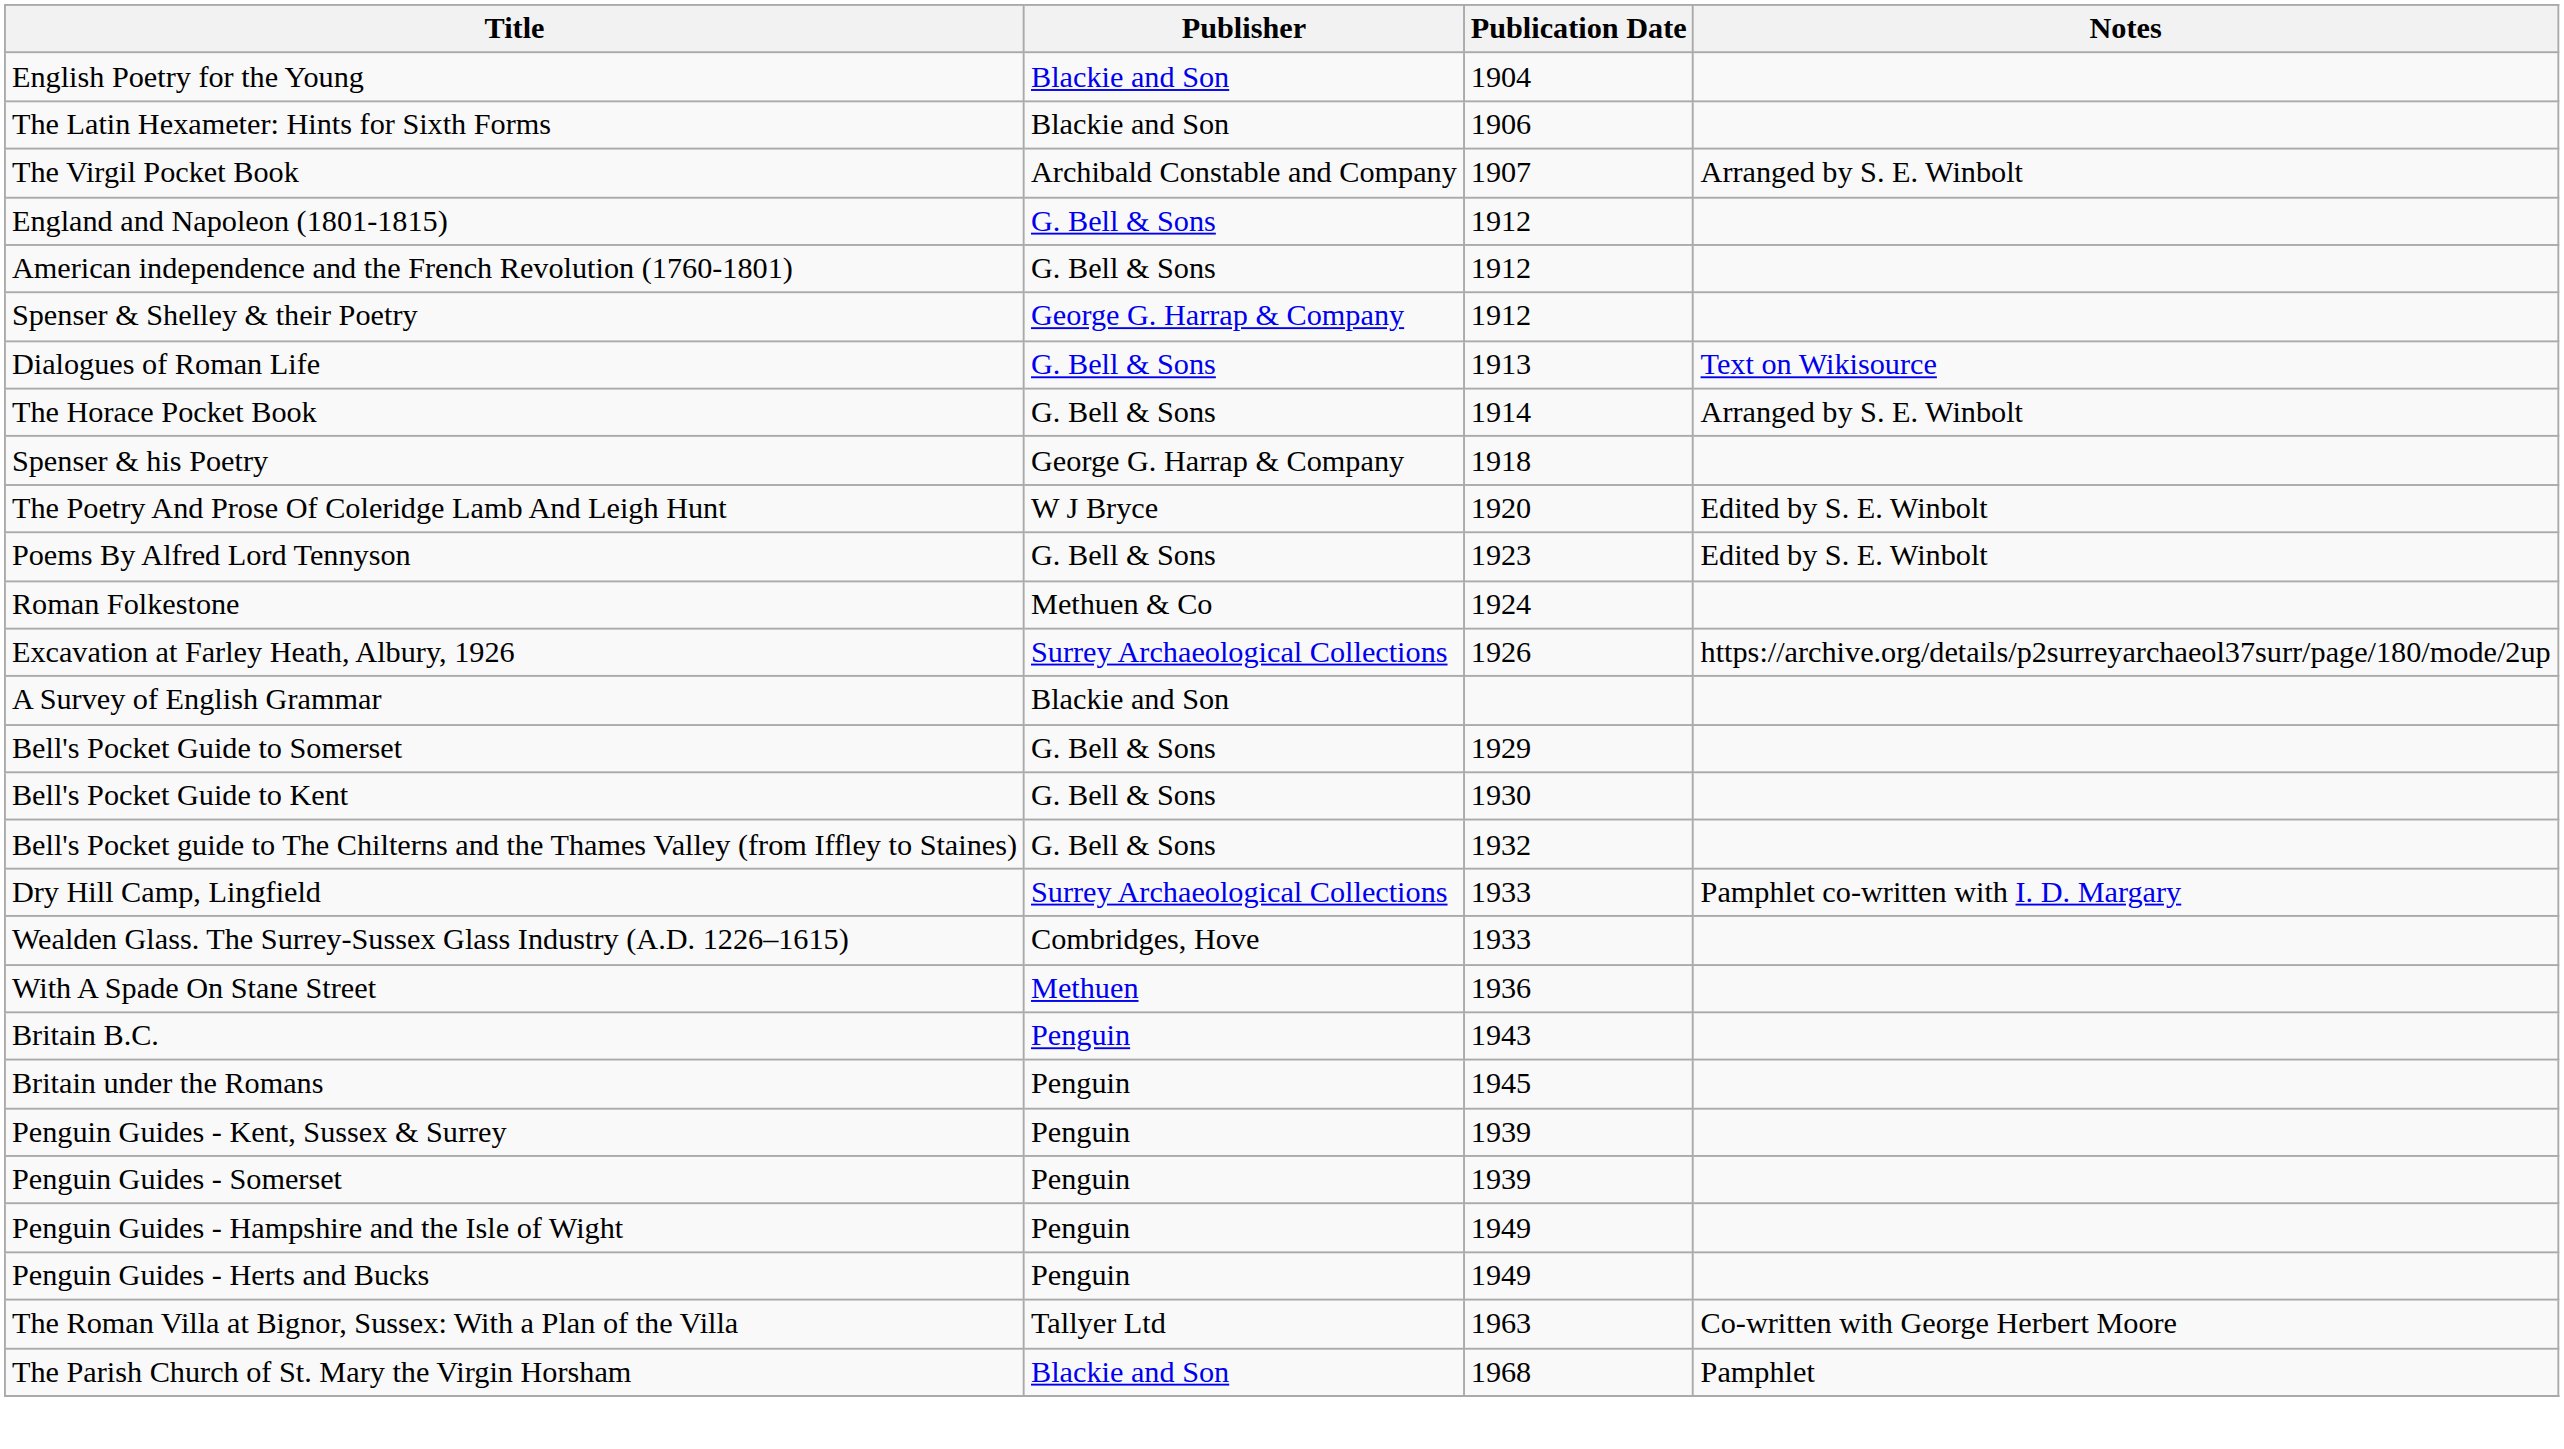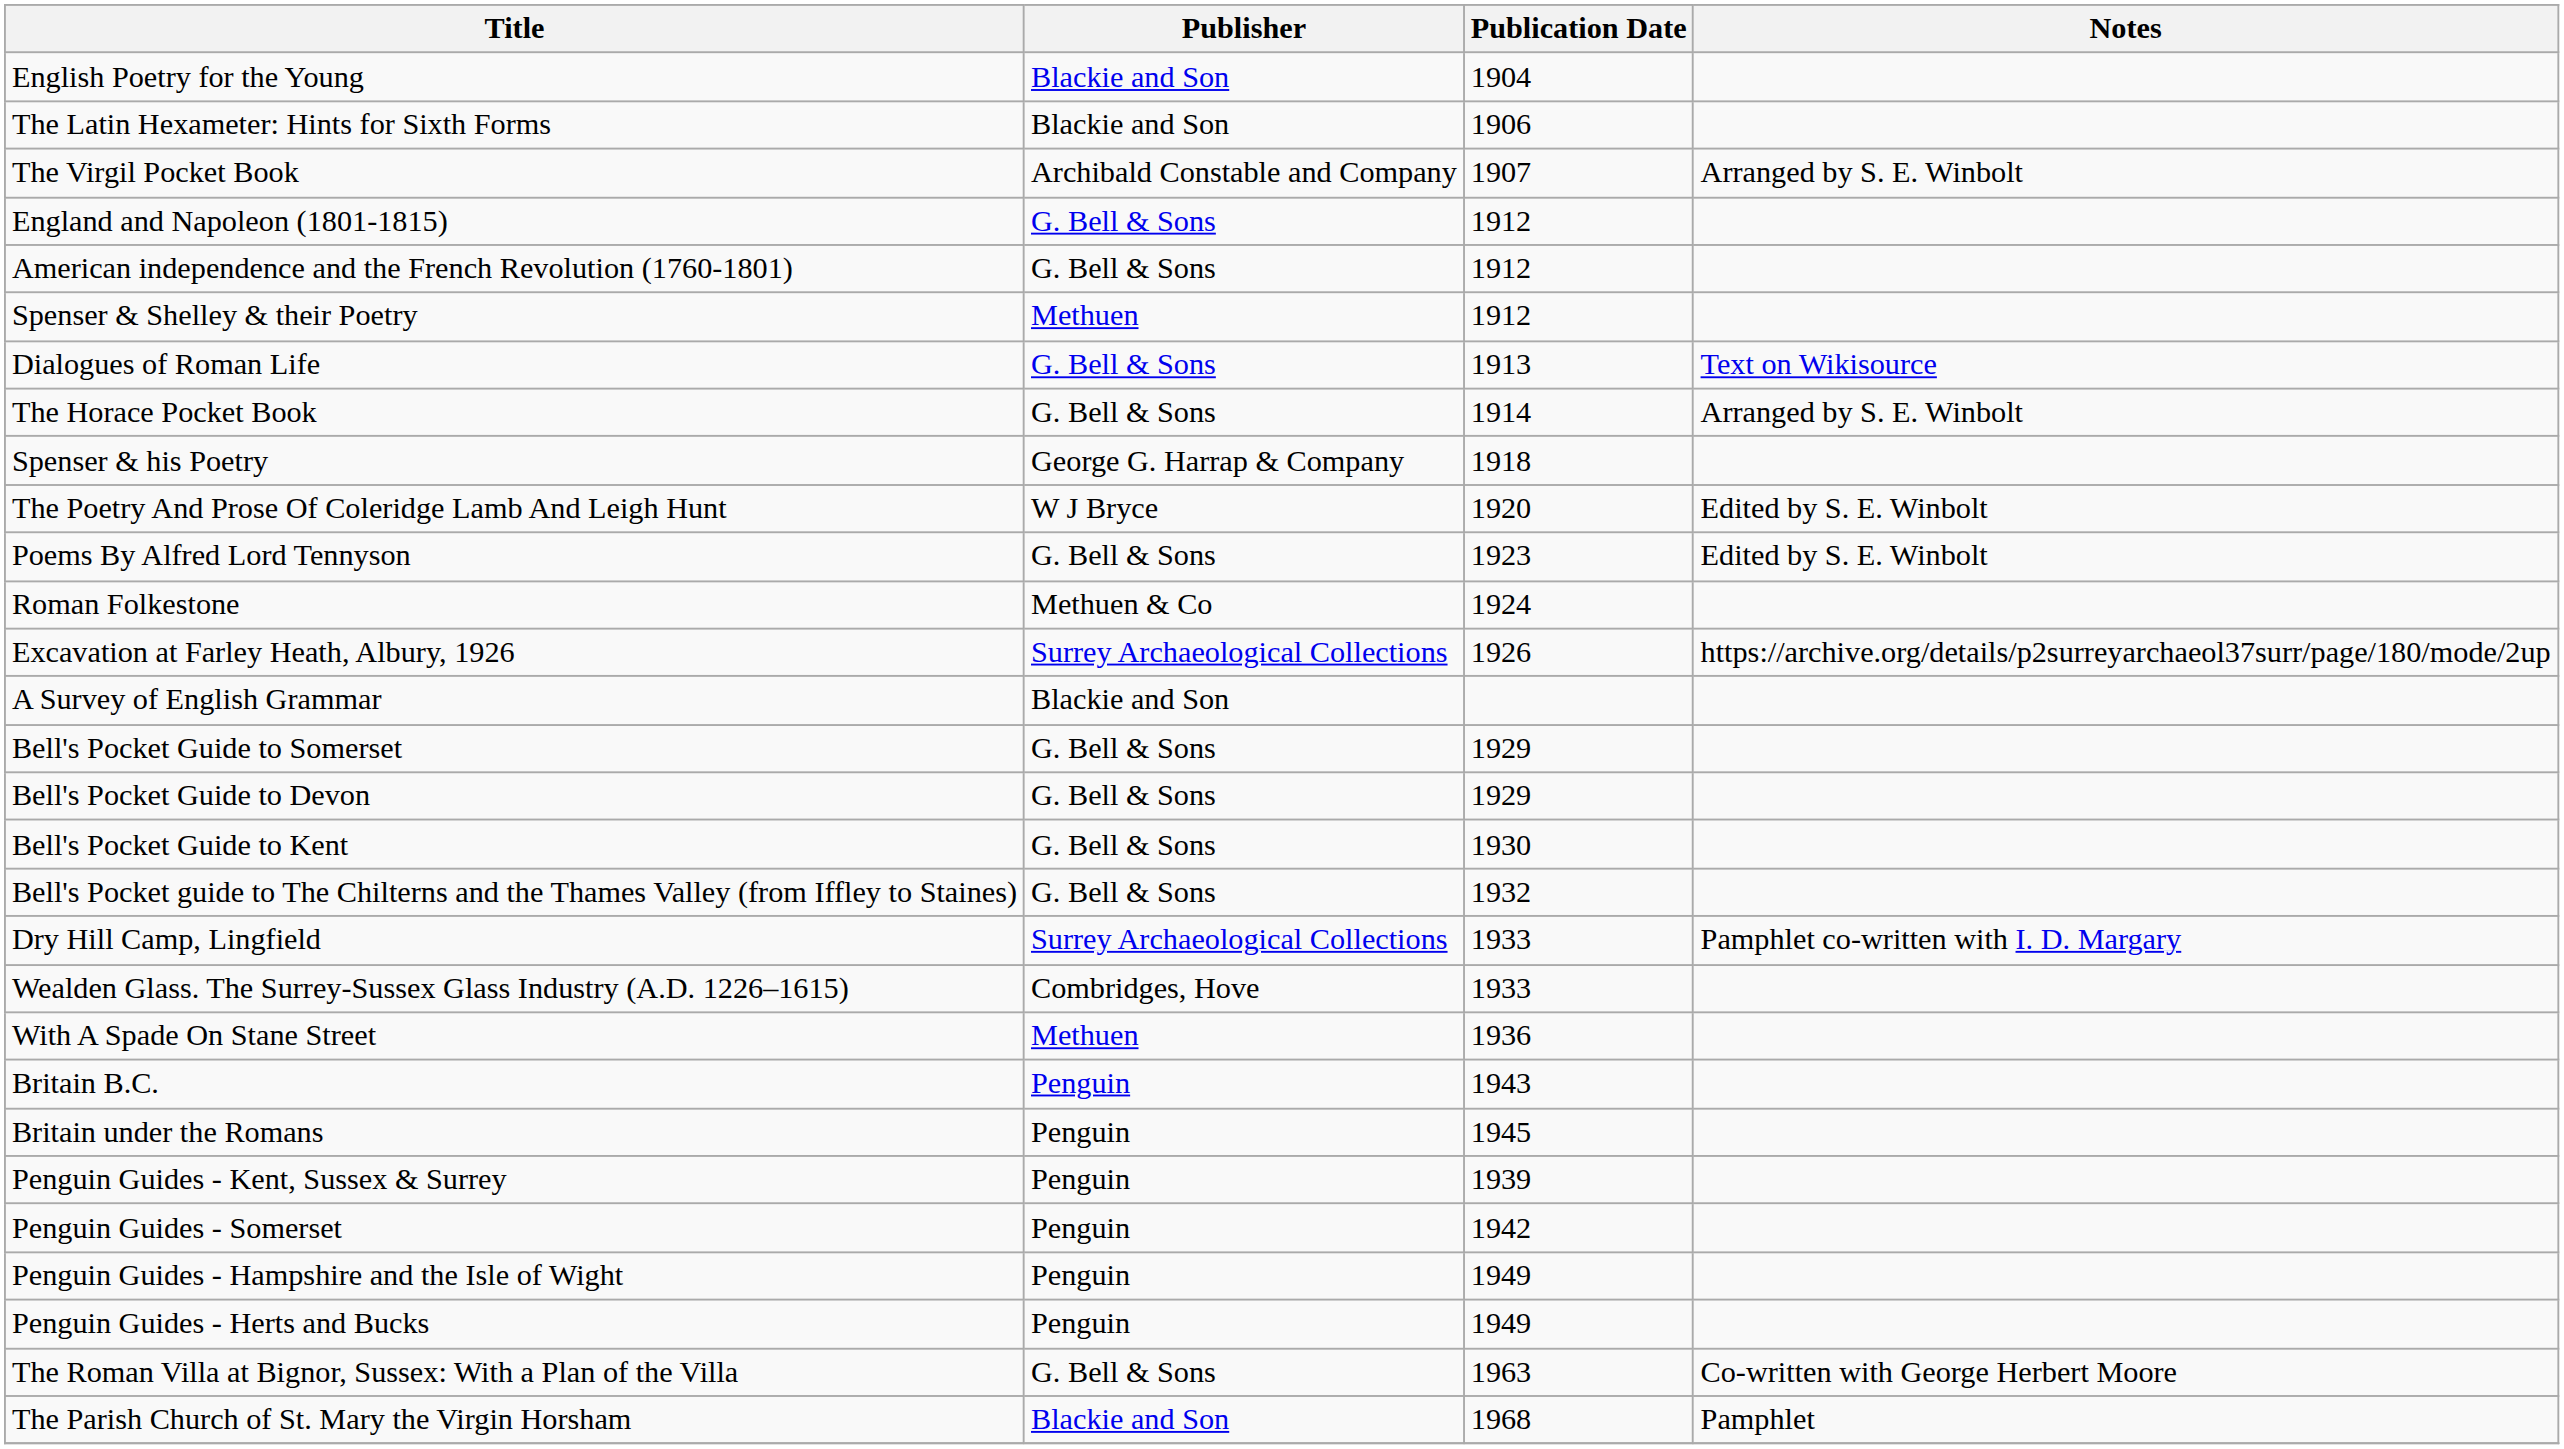Spenser & Shelley & their Poetry | Publisher: George G. Harrap & Company -> Methuen
+ row: Bell's Pocket Guide to Devon | G. Bell & Sons | 1929
Penguin Guides - Somerset | Publication Date: 1939 -> 1942
The Roman Villa at Bignor, Sussex: With a Plan of the Villa | Publisher: Tallyer Ltd -> G. Bell & Sons
